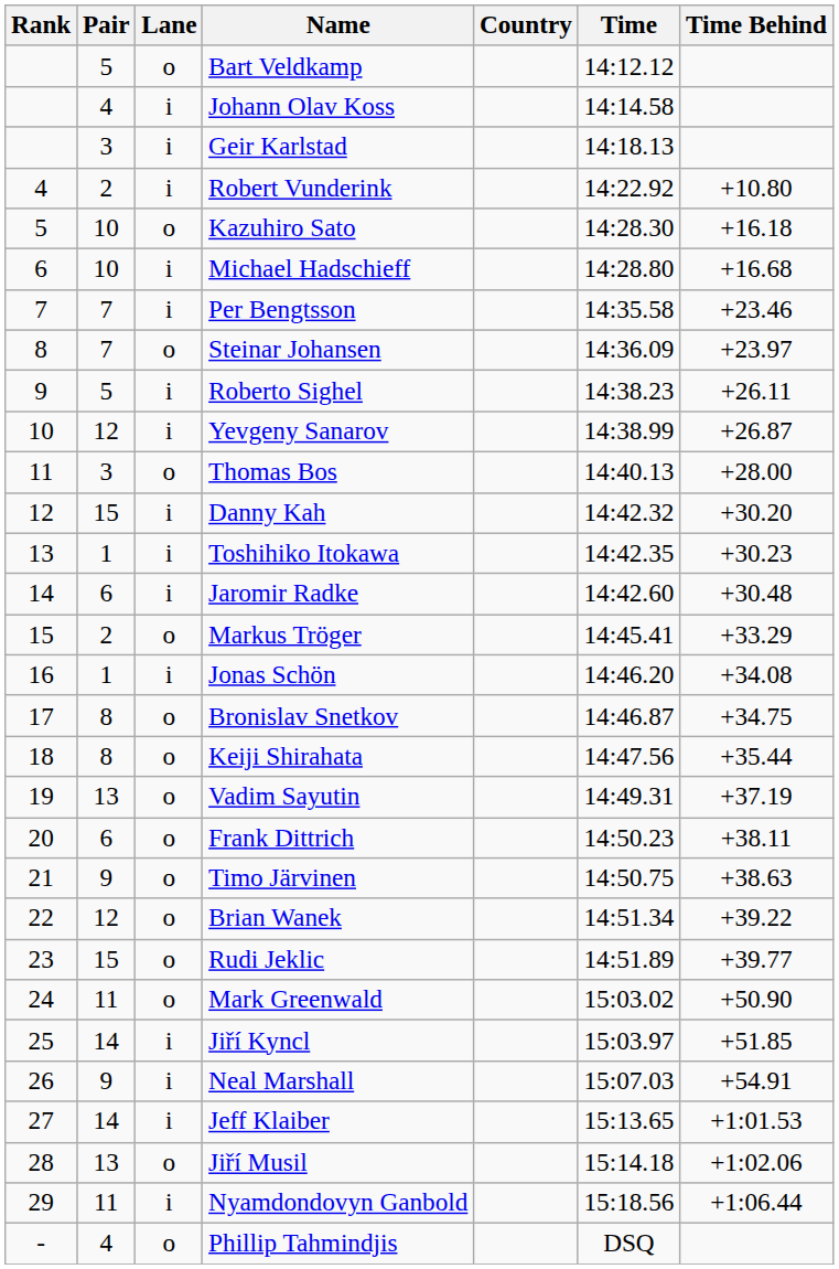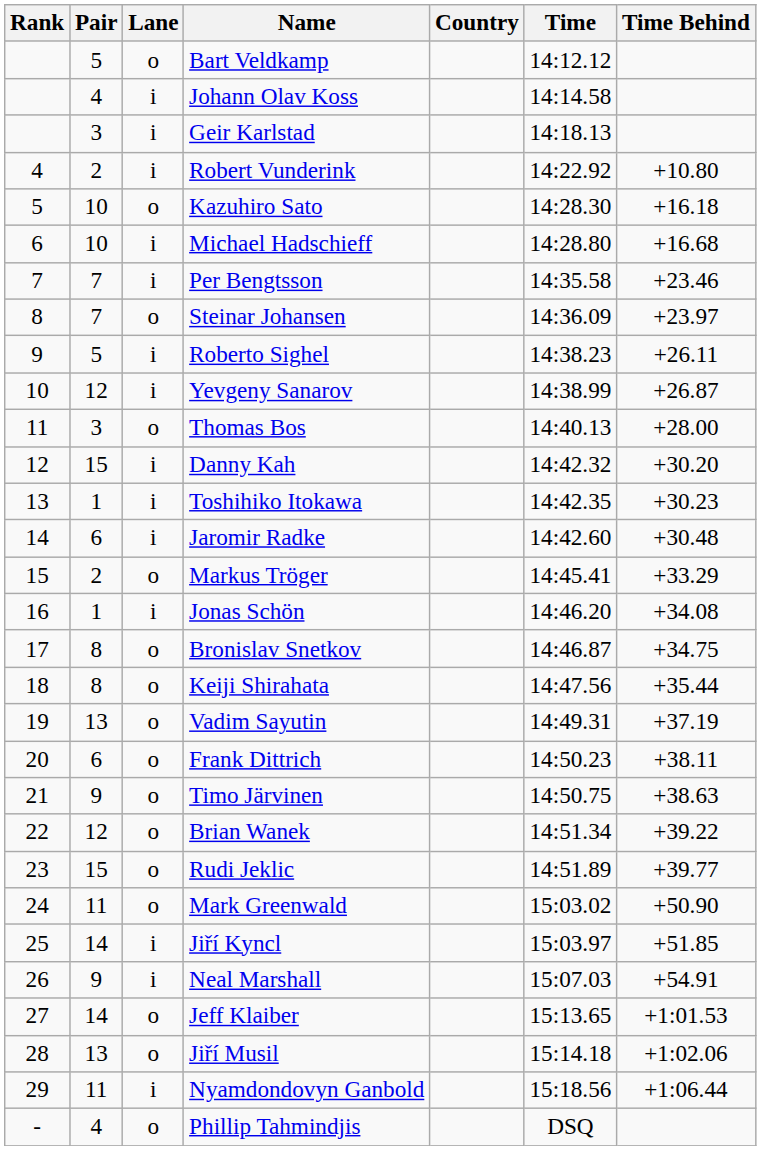Jeff Klaiber | Lane: i -> o
